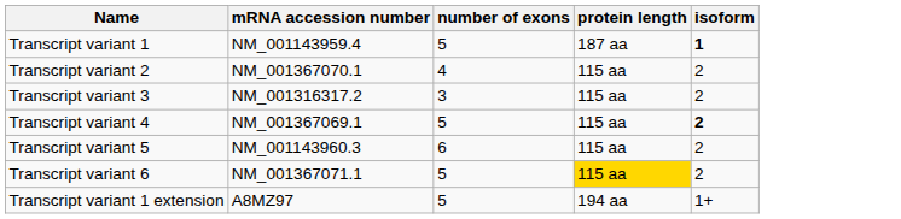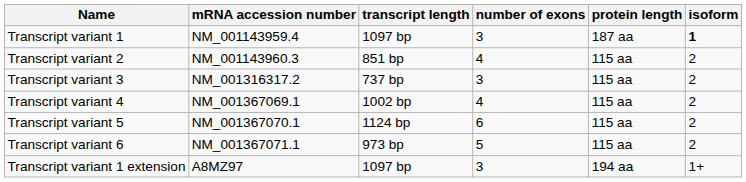+ column: transcript length | 1097 bp | 851 bp | 737 bp | 1002 bp | 1124 bp | 973 bp | 1097 bp
Transcript variant 1 | number of exons: 5 -> 3
Transcript variant 2 | mRNA accession number: NM_001367070.1 -> NM_001143960.3
Transcript variant 4 | number of exons: 5 -> 4
Transcript variant 4 | isoform: bold -> normal
Transcript variant 5 | mRNA accession number: NM_001143960.3 -> NM_001367070.1
Transcript variant 6 | protein length: gold background -> no background
Transcript variant 1 extension | number of exons: 5 -> 3
